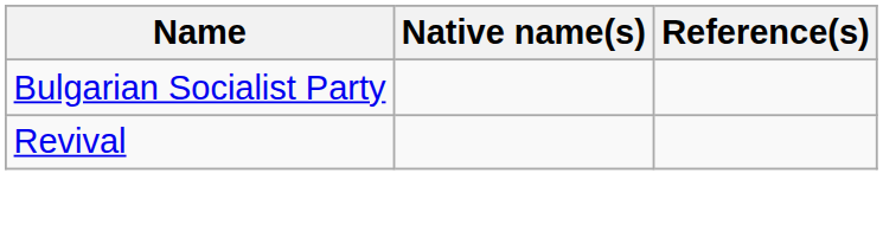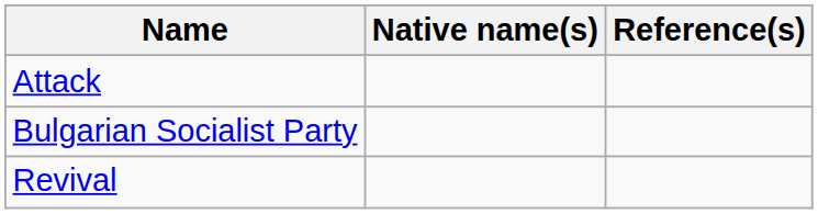+ row: Attack
